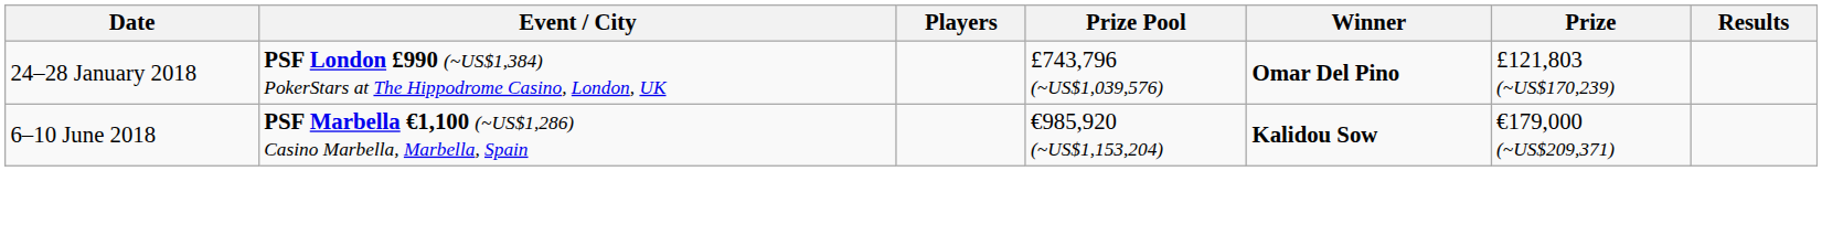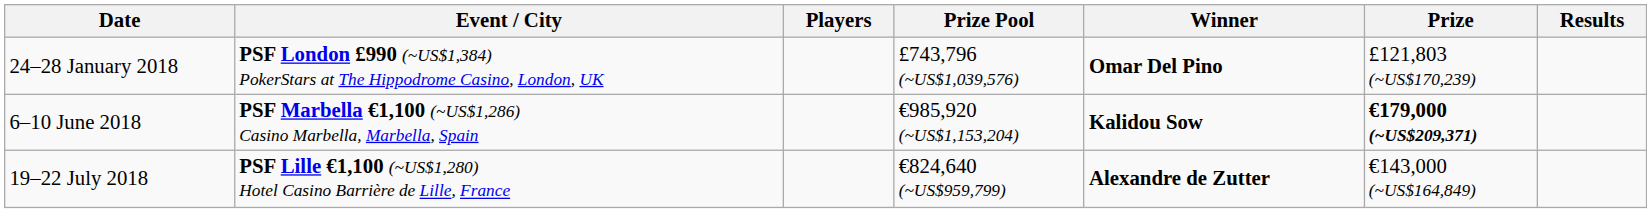6–10 June 2018 | Prize: normal -> bold
+ row: 19–22 July 2018 | PSF Lille €1,100 (~US$1,280) Hotel Casino Barrière de Lille, France | €824,640 (~US$959,799) | Alexandre de Zutter | €143,000 (~US$164,849)
